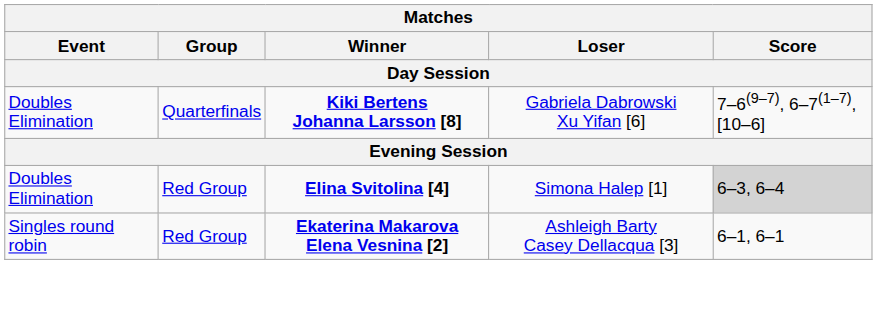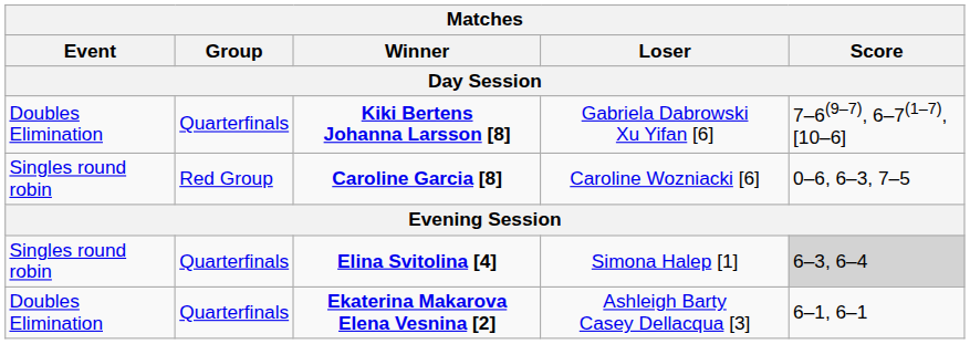+ row: Singles round robin | Red Group | Caroline Garcia [8] | Caroline Wozniacki [6] | 0–6, 6–3, 7–5
Elina Svitolina [4] | Event: Doubles Elimination -> Singles round robin
Elina Svitolina [4] | Group: Red Group -> Quarterfinals
Ekaterina Makarova Elena Vesnina [2] | Event: Singles round robin -> Doubles Elimination
Ekaterina Makarova Elena Vesnina [2] | Group: Red Group -> Quarterfinals
